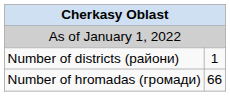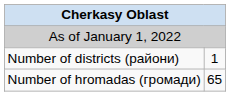Number of hromadas (громади) | column 2: 66 -> 65
